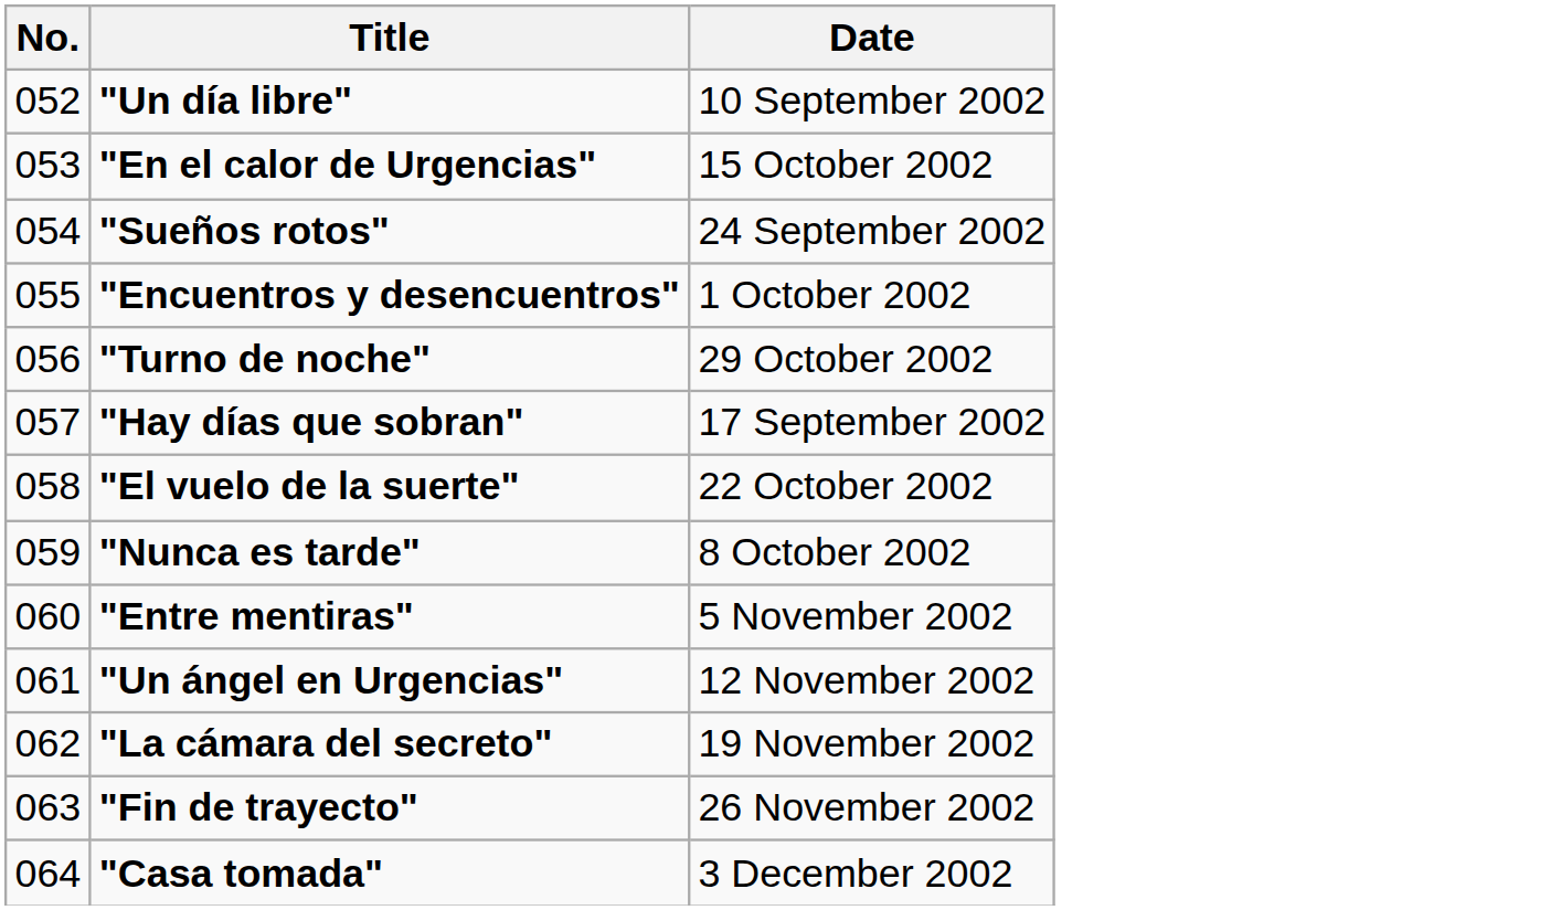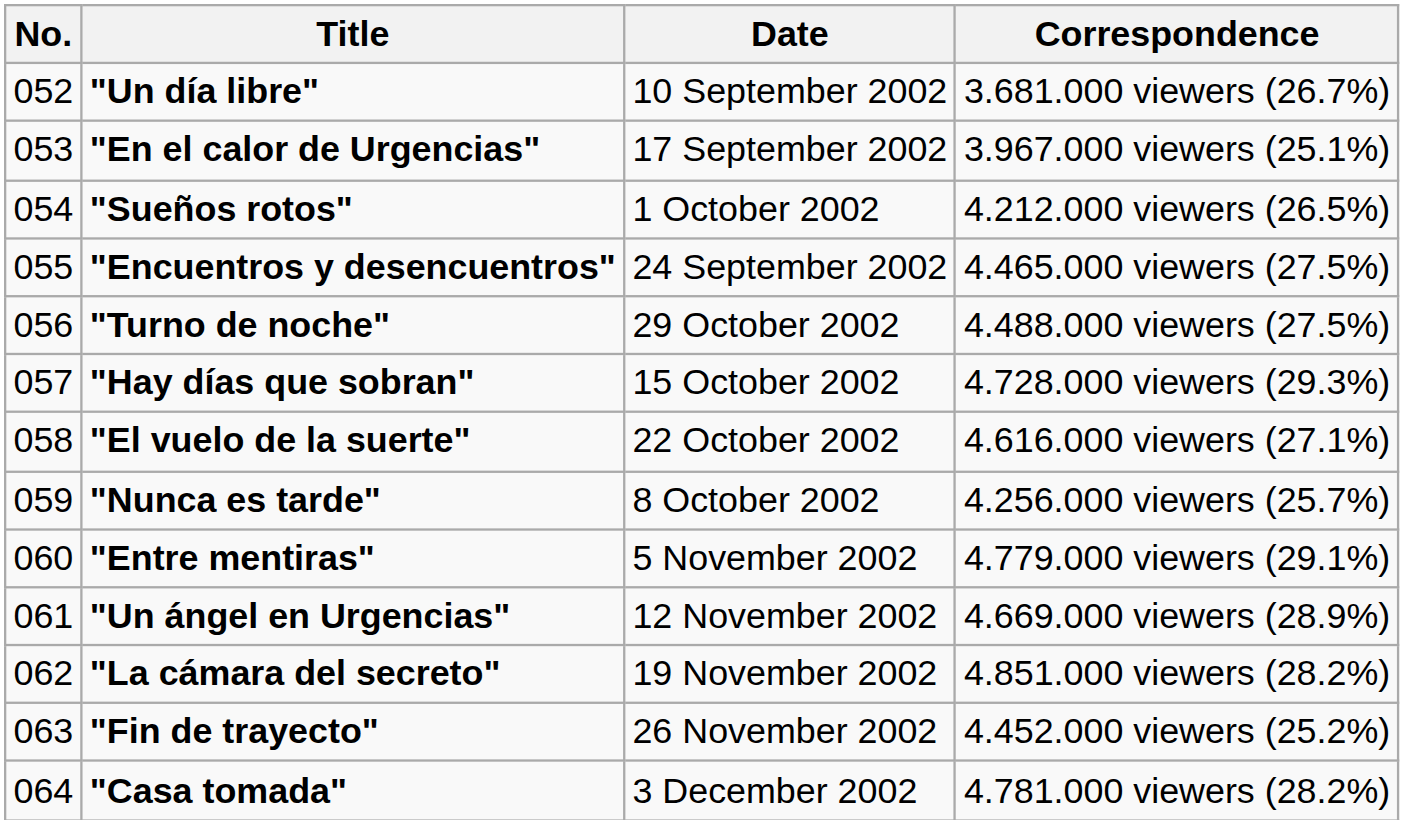+ column: Correspondence | 3.681.000 viewers (26.7%) | 3.967.000 viewers (25.1%) | 4.212.000 viewers (26.5%) | 4.465.000 viewers (27.5%) | 4.488.000 viewers (27.5%) | 4.728.000 viewers (29.3%) | 4.616.000 viewers (27.1%) | 4.256.000 viewers (25.7%) | 4.779.000 viewers (29.1%) | 4.669.000 viewers (28.9%) | 4.851.000 viewers (28.2%) | 4.452.000 viewers (25.2%) | 4.781.000 viewers (28.2%)
"En el calor de Urgencias" | Date: 15 October 2002 -> 17 September 2002
"Sueños rotos" | Date: 24 September 2002 -> 1 October 2002
"Encuentros y desencuentros" | Date: 1 October 2002 -> 24 September 2002
"Hay días que sobran" | Date: 17 September 2002 -> 15 October 2002
